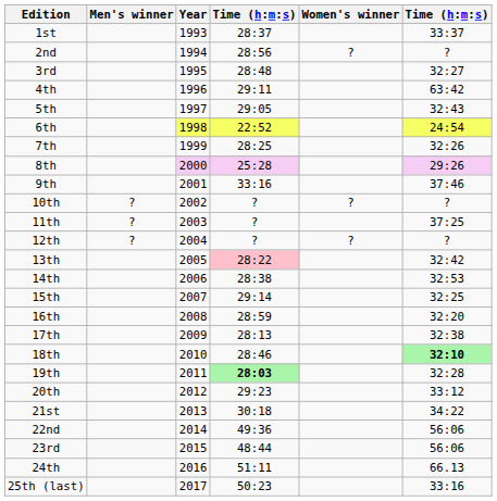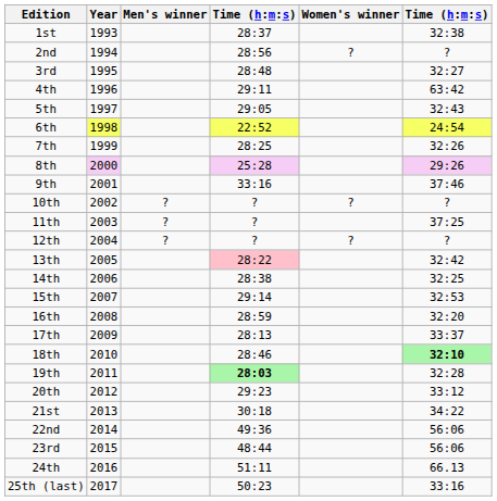columns swapped: Year <-> Men's winner
1st | column 6: 33:37 -> 32:38
14th | column 6: 32:53 -> 32:25
15th | column 6: 32:25 -> 32:53
17th | column 6: 32:38 -> 33:37
